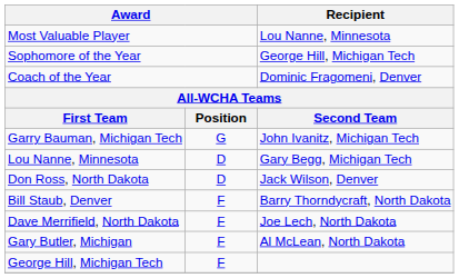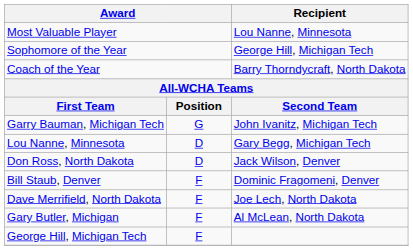Coach of the Year | Recipient: Dominic Fragomeni, Denver -> Barry Thorndycraft, North Dakota
Bill Staub, Denver | Recipient: Barry Thorndycraft, North Dakota -> Dominic Fragomeni, Denver
